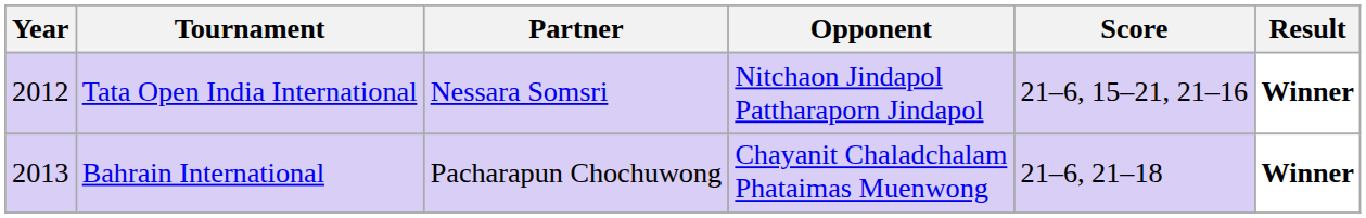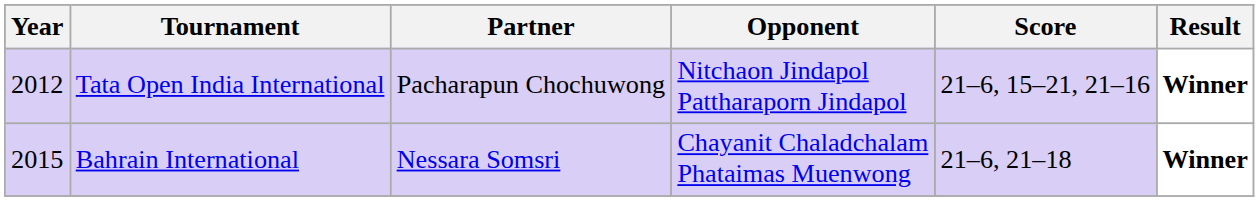Tata Open India International | Partner: Nessara Somsri -> Pacharapun Chochuwong
Bahrain International | Year: 2013 -> 2015
Bahrain International | Partner: Pacharapun Chochuwong -> Nessara Somsri
